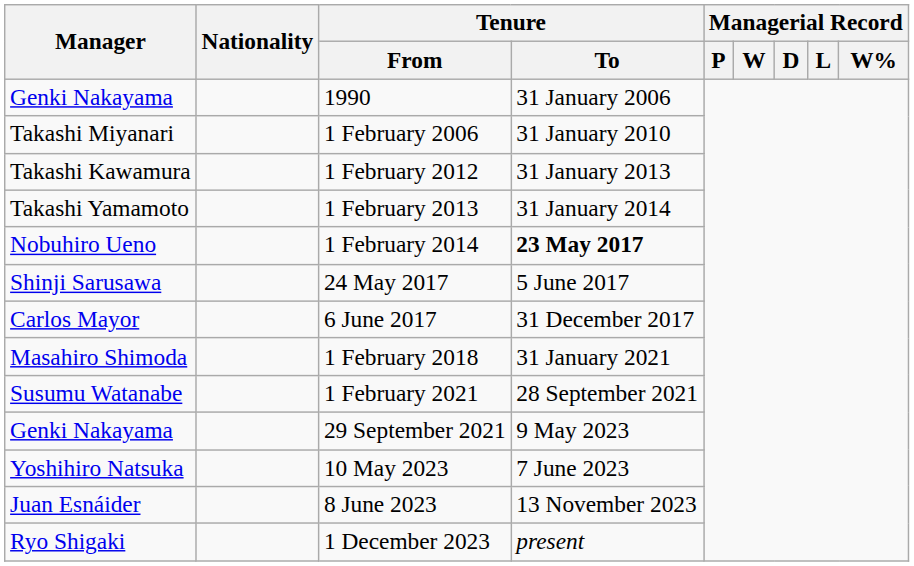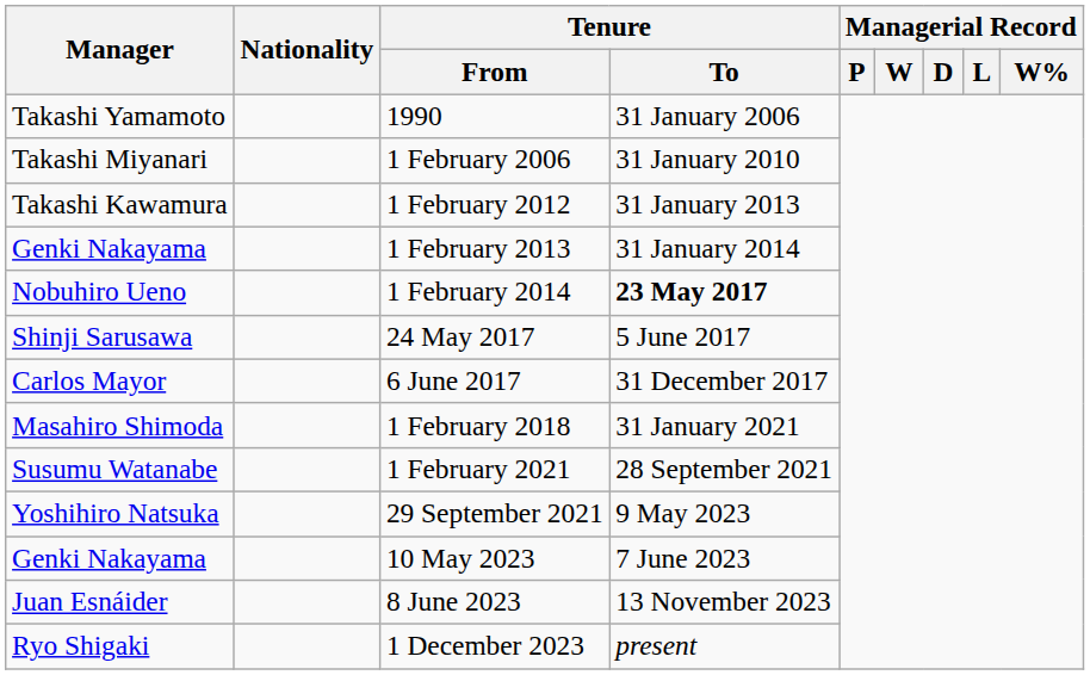1990 | Manager: Genki Nakayama -> Takashi Yamamoto
1 February 2013 | Manager: Takashi Yamamoto -> Genki Nakayama
29 September 2021 | Manager: Genki Nakayama -> Yoshihiro Natsuka
10 May 2023 | Manager: Yoshihiro Natsuka -> Genki Nakayama
